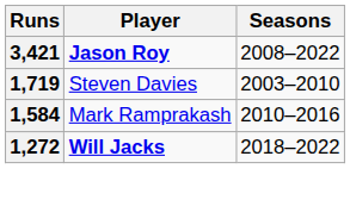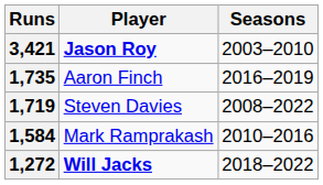3,421 | Seasons: 2008–2022 -> 2003–2010
+ row: 1,735 | Aaron Finch | 2016–2019
1,719 | Seasons: 2003–2010 -> 2008–2022
